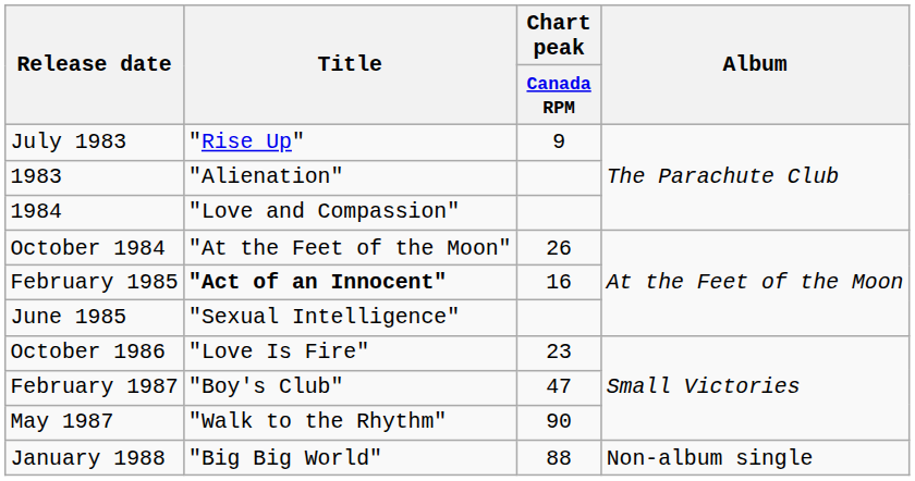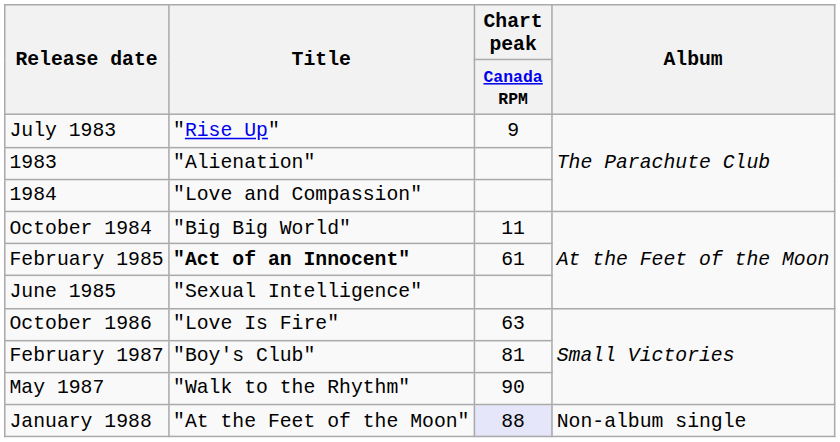October 1984 | Title: "At the Feet of the Moon" -> "Big Big World"
October 1984 | Chart peak / Canada RPM: 26 -> 11
February 1985 | Chart peak / Canada RPM: 16 -> 61
October 1986 | Chart peak / Canada RPM: 23 -> 63
February 1987 | Chart peak / Canada RPM: 47 -> 81
January 1988 | Title: "Big Big World" -> "At the Feet of the Moon"
January 1988 | Chart peak / Canada RPM: no background -> lavender background
